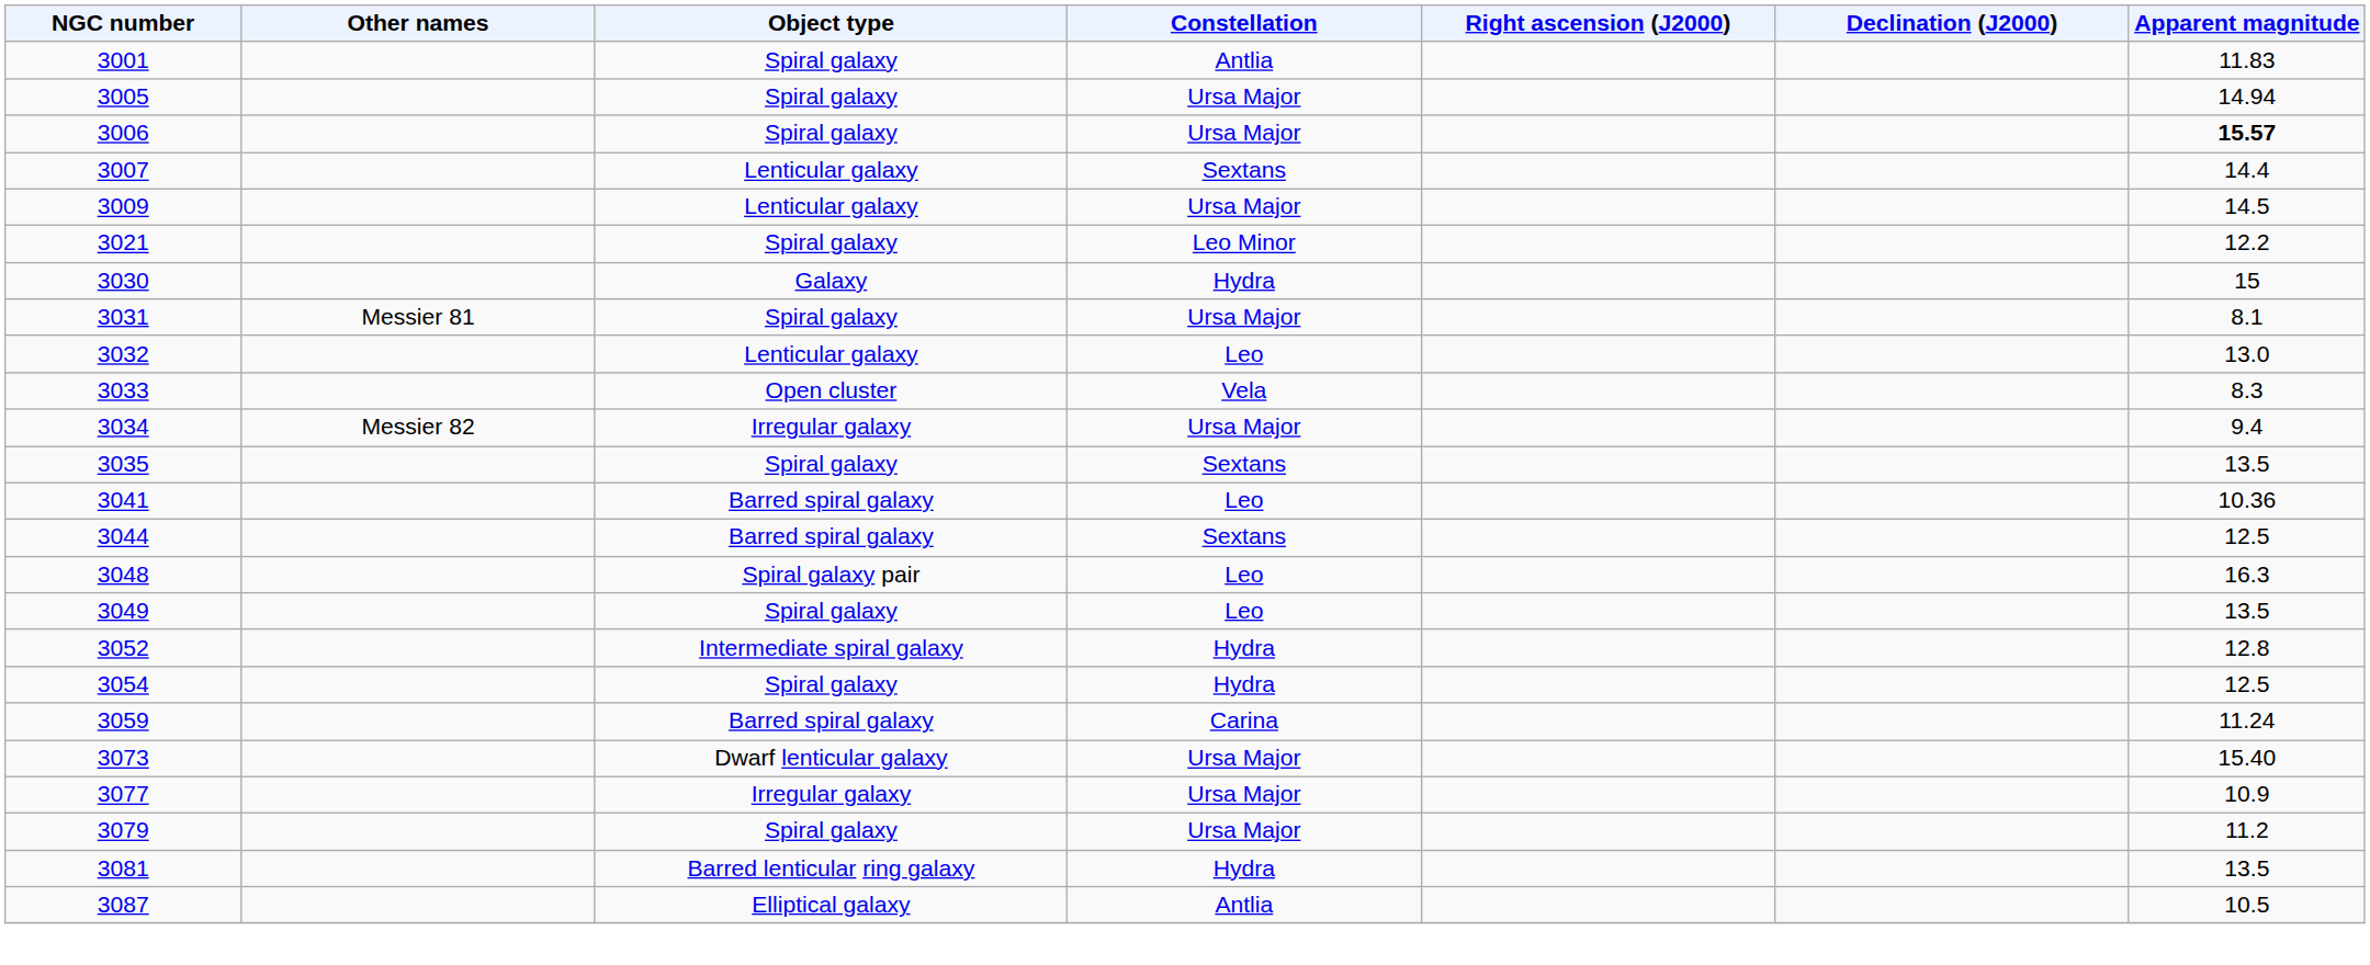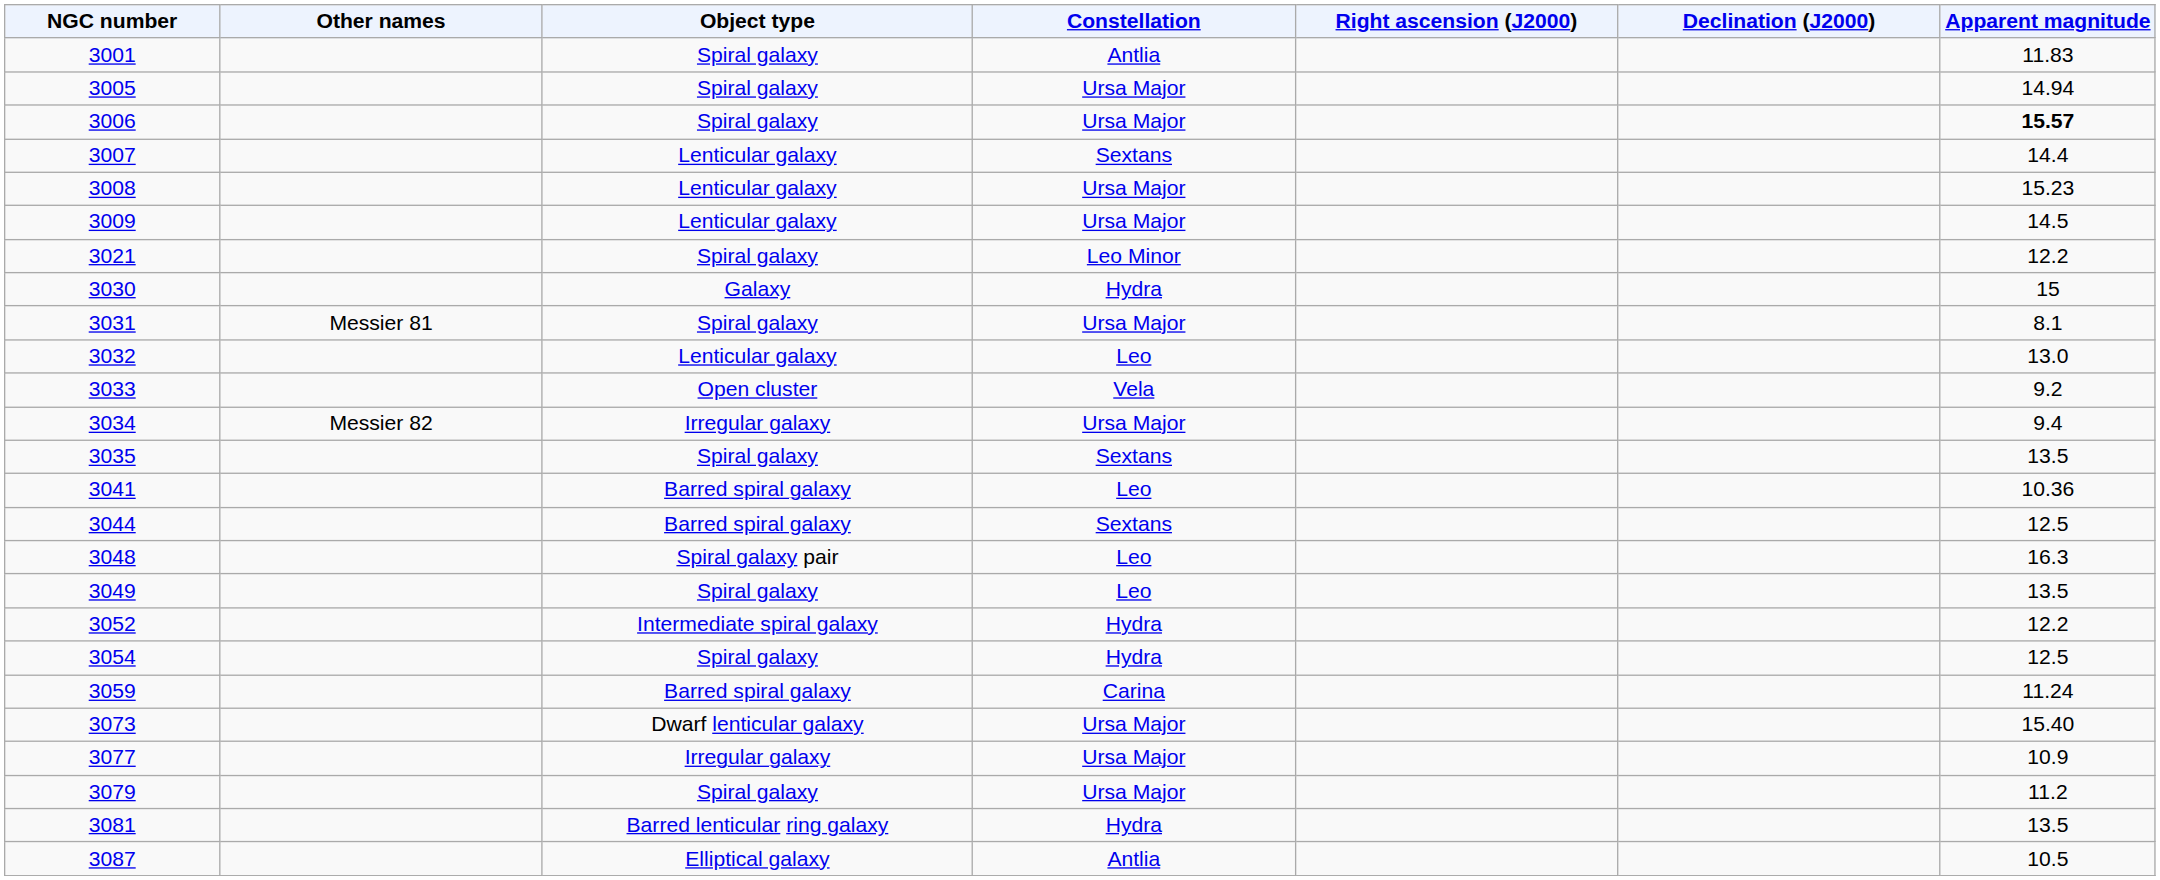+ row: 3008 | Lenticular galaxy | Ursa Major | 15.23
3033 | Apparent magnitude: 8.3 -> 9.2
3052 | Apparent magnitude: 12.8 -> 12.2
